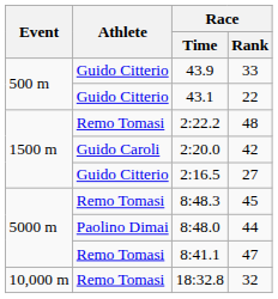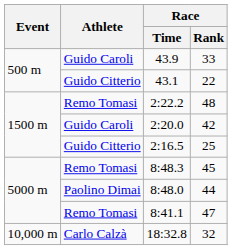43.9 | Athlete: Guido Citterio -> Guido Caroli
2:16.5 | Race / Rank: 27 -> 25
18:32.8 | Athlete: Remo Tomasi -> Carlo Calzà
